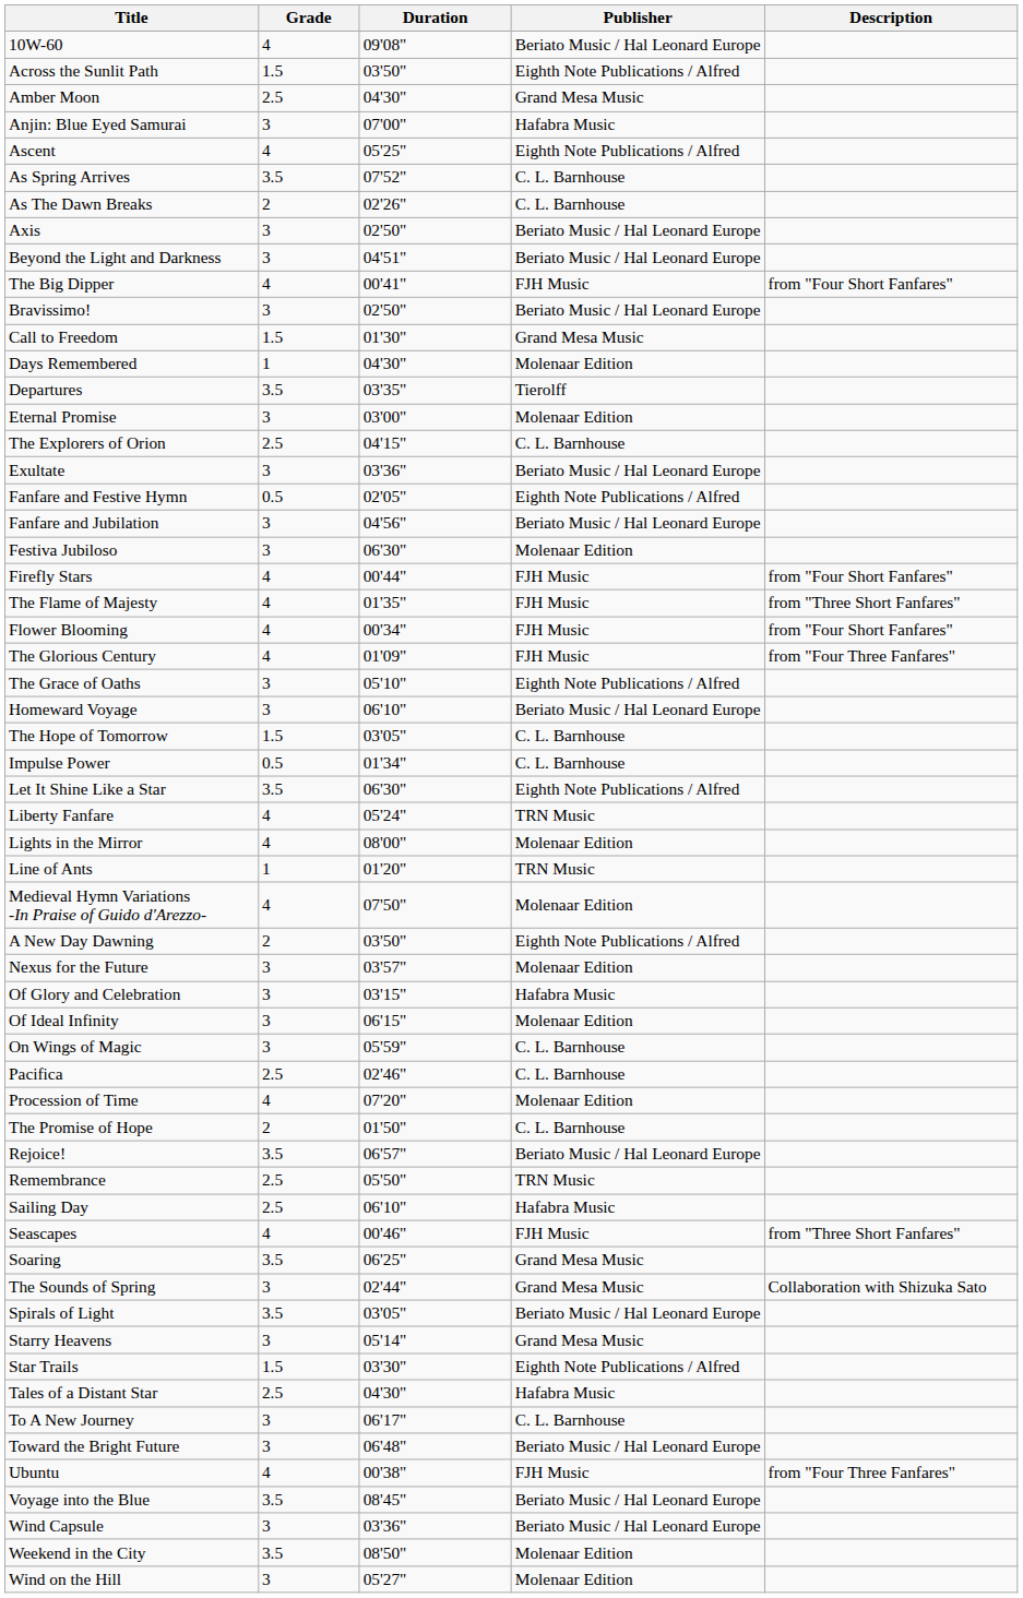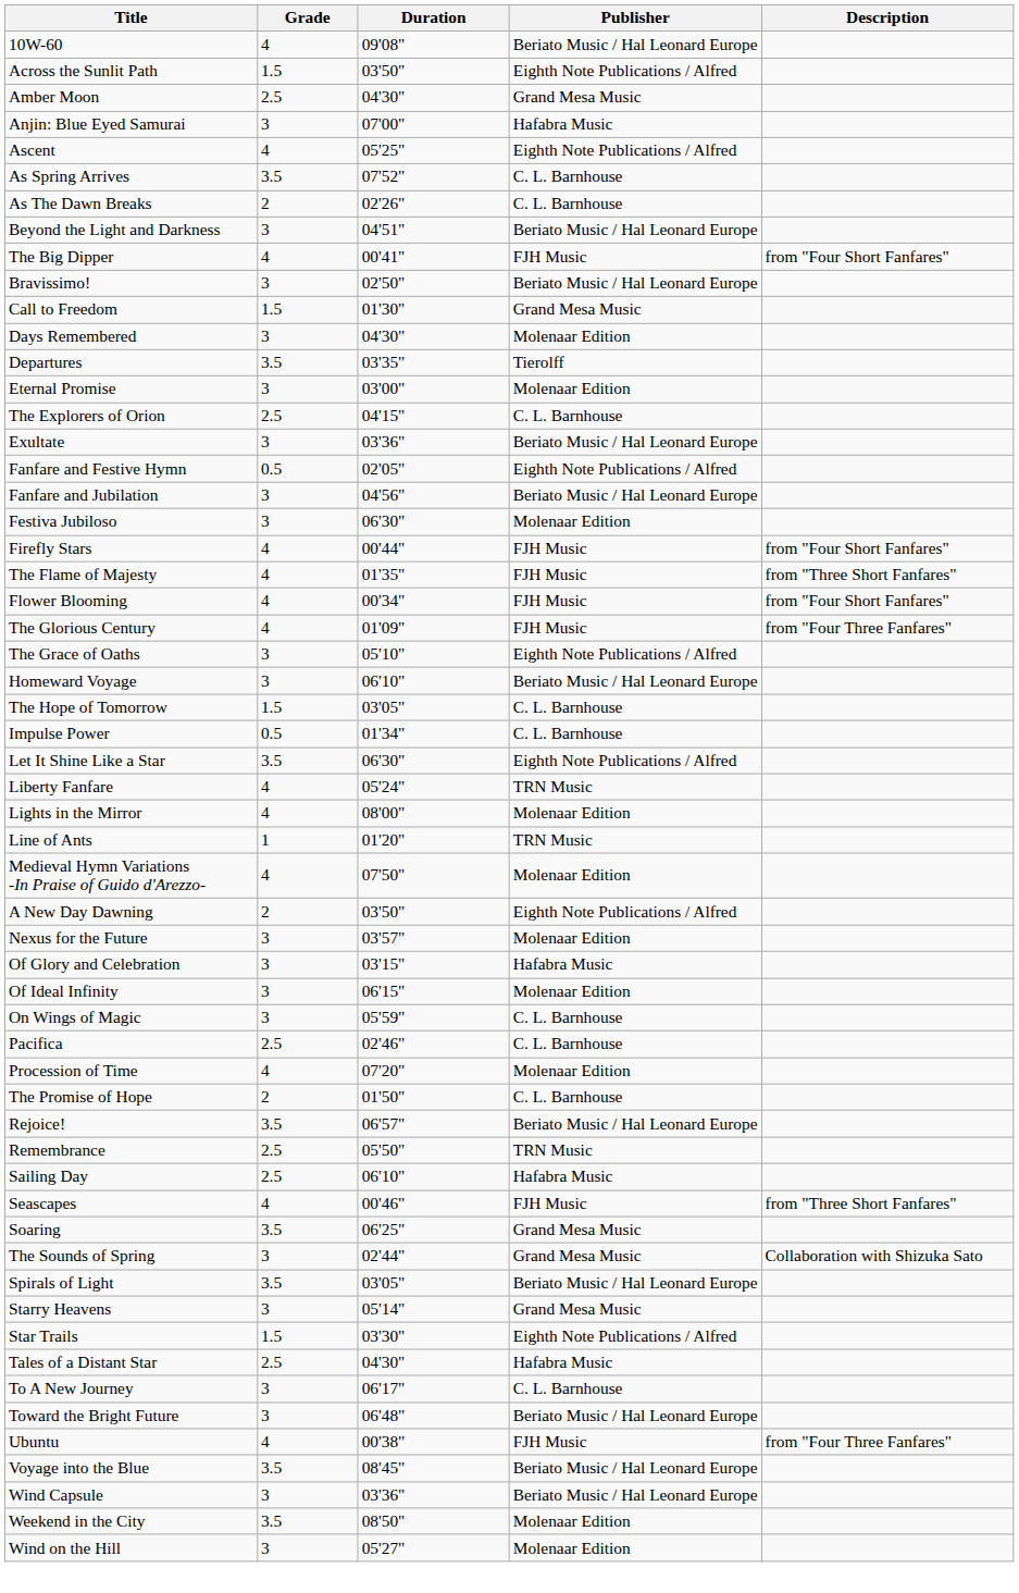- row: Axis | 3 | 02'50" | Beriato Music / Hal Leonard Europe
Days Remembered | Grade: 1 -> 3
